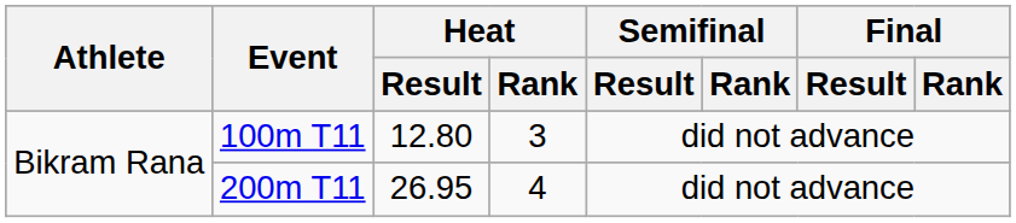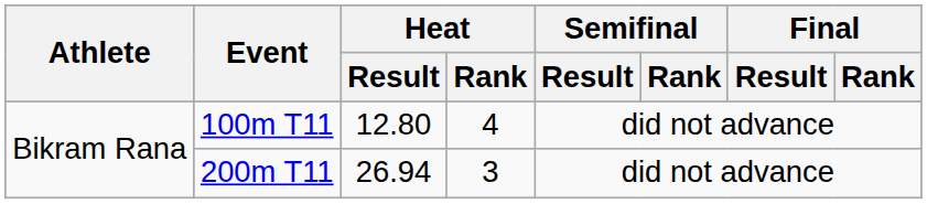100m T11 | Heat / Rank: 3 -> 4
200m T11 | Heat / Result: 26.95 -> 26.94
200m T11 | Heat / Rank: 4 -> 3
